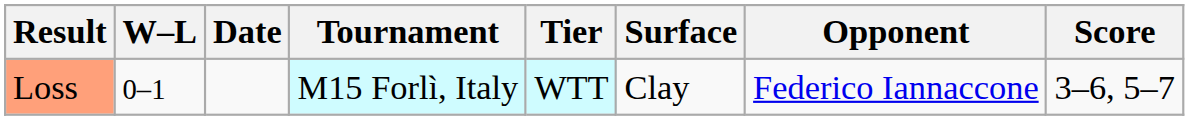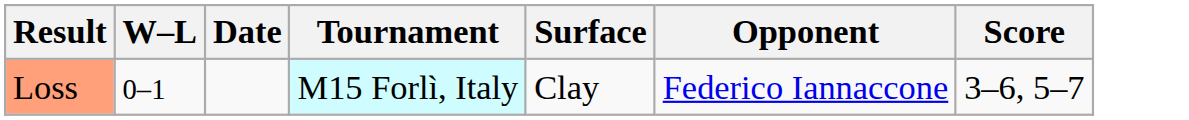- column: Tier | WTT
